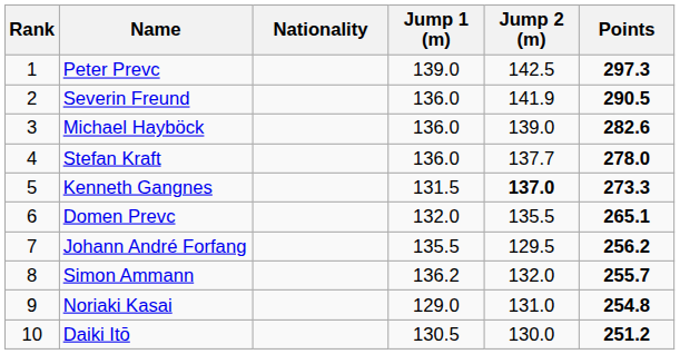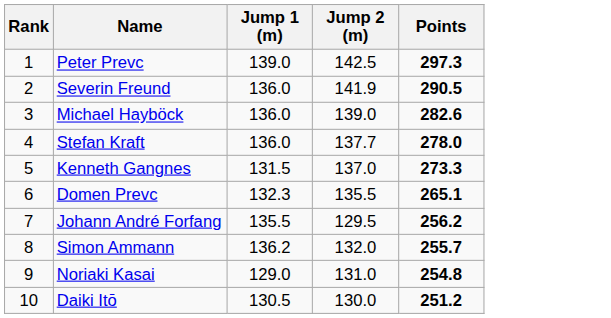- column: Nationality
Kenneth Gangnes | Jump 2 (m): bold -> normal
Domen Prevc | Jump 1 (m): 132.0 -> 132.3
